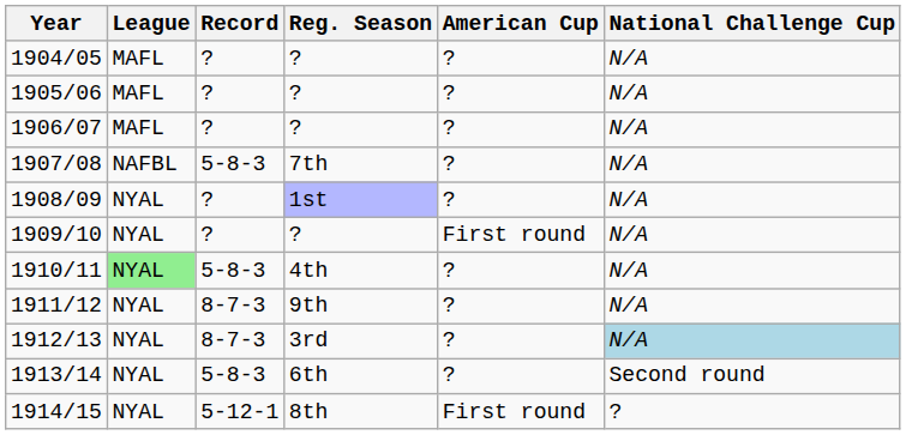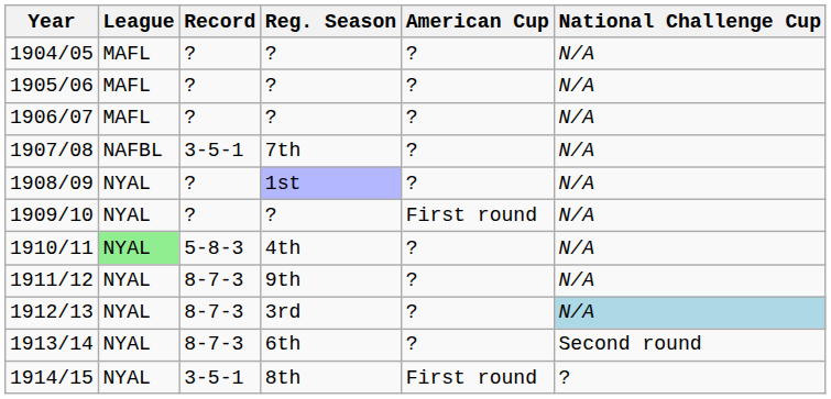1907/08 | Record: 5-8-3 -> 3-5-1
1913/14 | Record: 5-8-3 -> 8-7-3
1914/15 | Record: 5-12-1 -> 3-5-1
